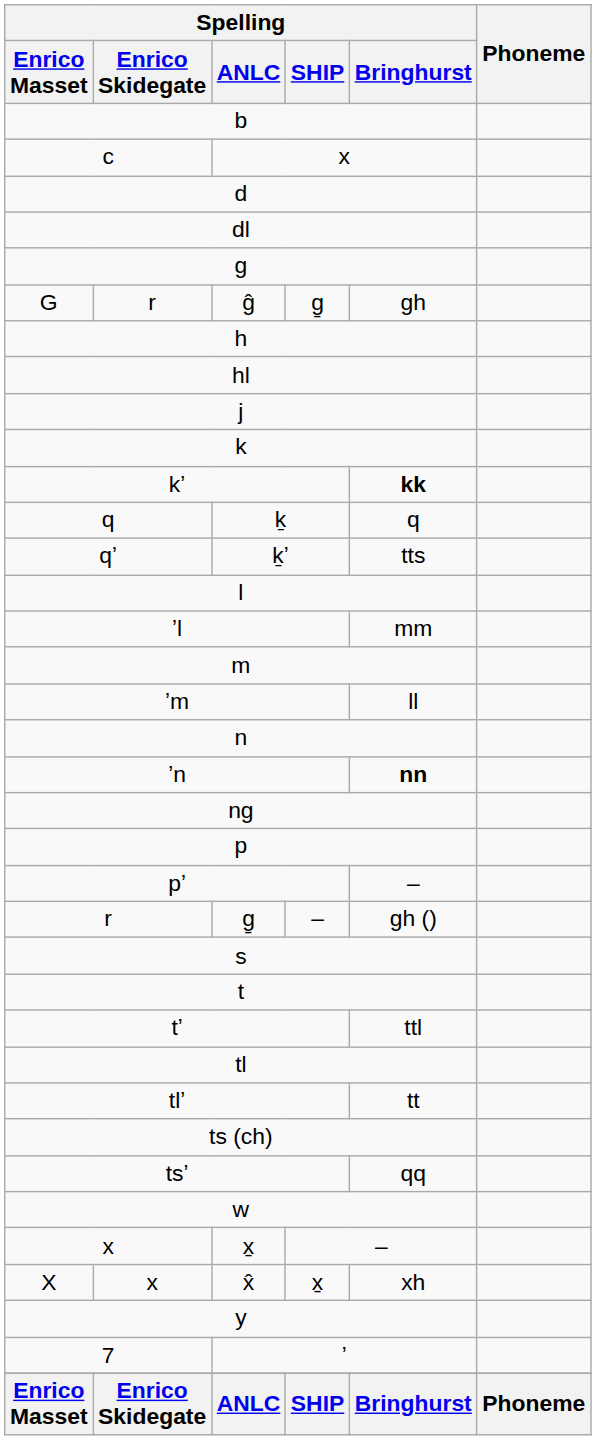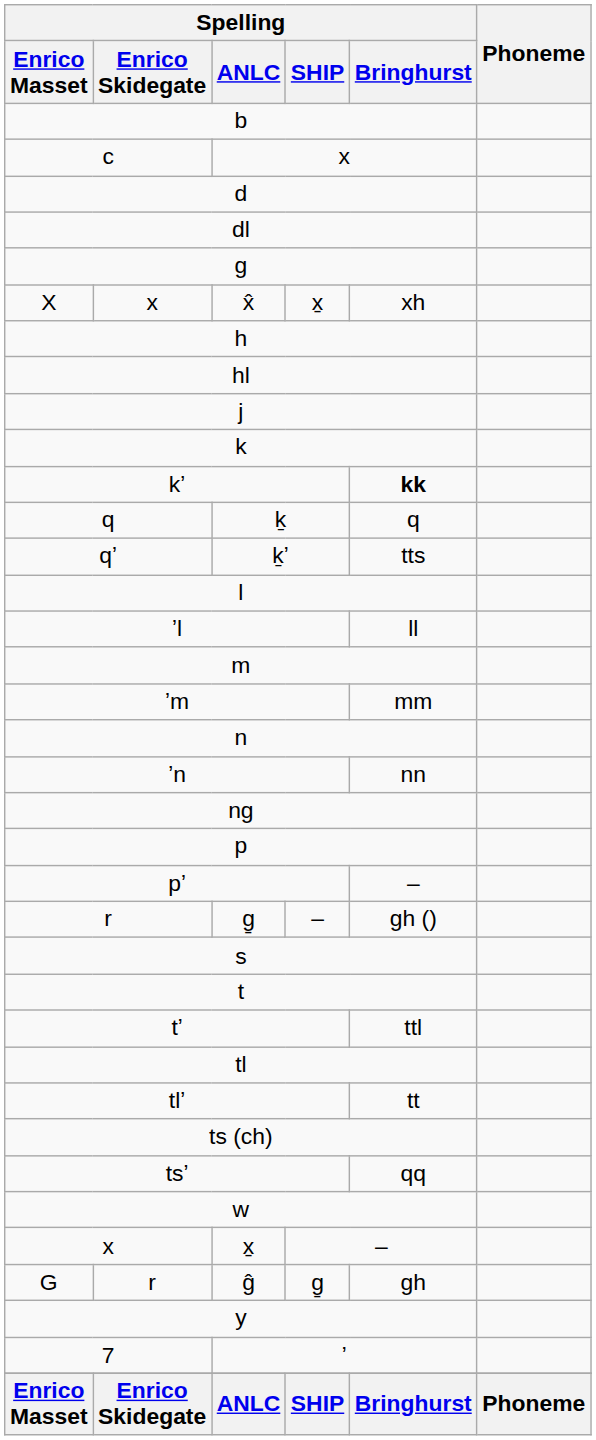rows swapped: G <-> X
ʼl | Spelling / Bringhurst: mm -> ll
ʼm | Spelling / Bringhurst: ll -> mm
ʼn | Spelling / Bringhurst: bold -> normal
